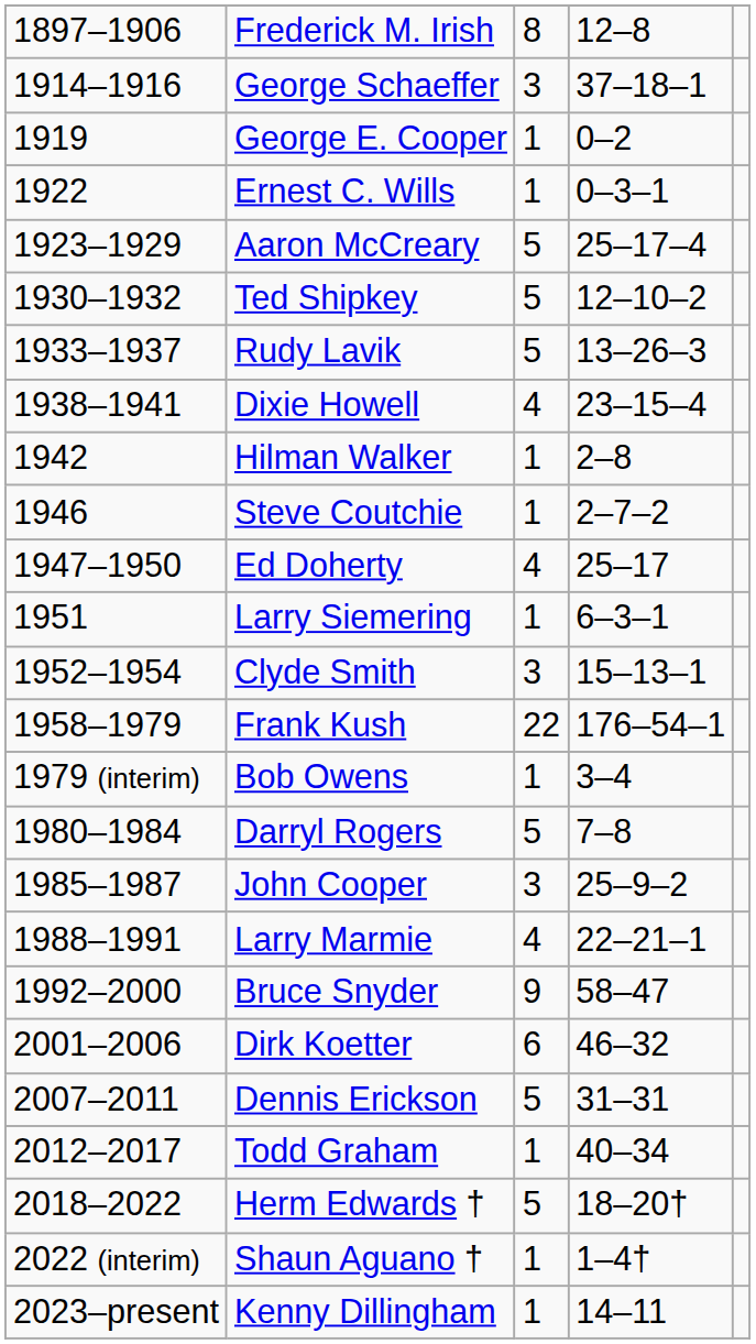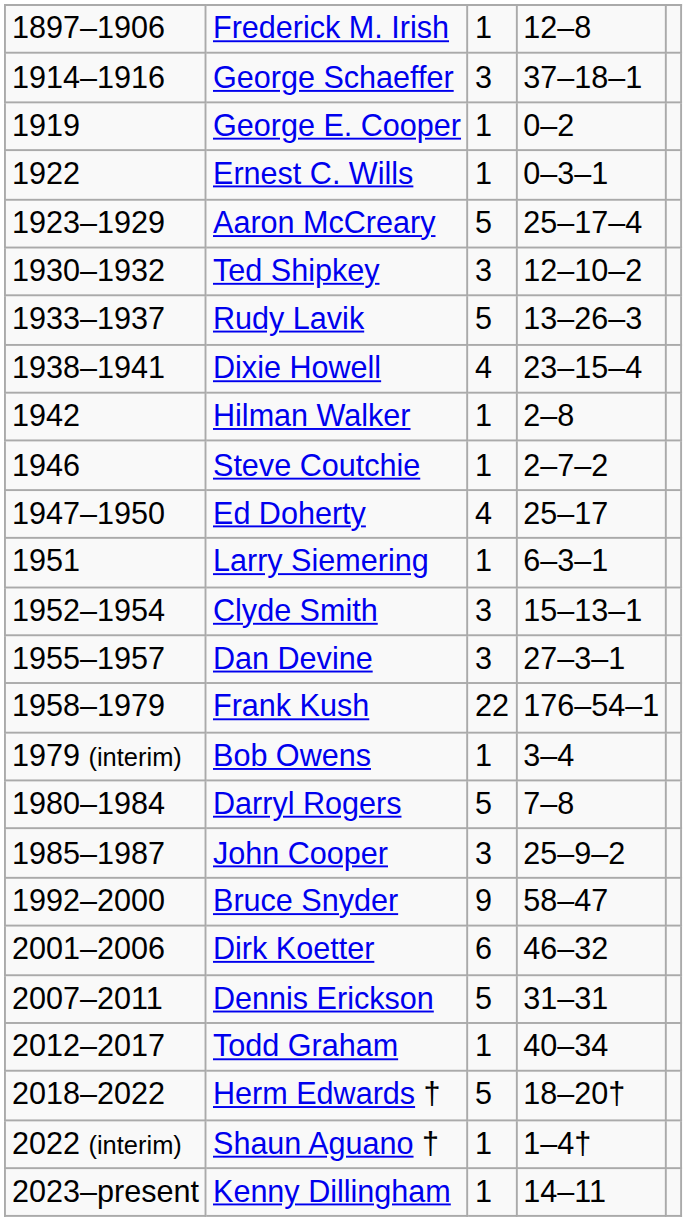Frederick M. Irish | column 3: 8 -> 1
Ted Shipkey | column 3: 5 -> 3
+ row: 1955–1957 | Dan Devine | 3 | 27–3–1
- row: 1988–1991 | Larry Marmie | 4 | 22–21–1
